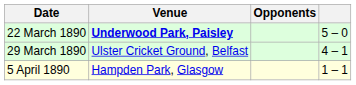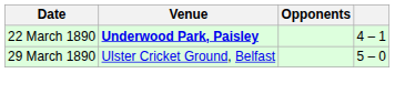22 March 1890 | column 4: 5 – 0 -> 4 – 1
29 March 1890 | column 4: 4 – 1 -> 5 – 0
- row: 5 April 1890 | Hampden Park, Glasgow | 1 – 1
